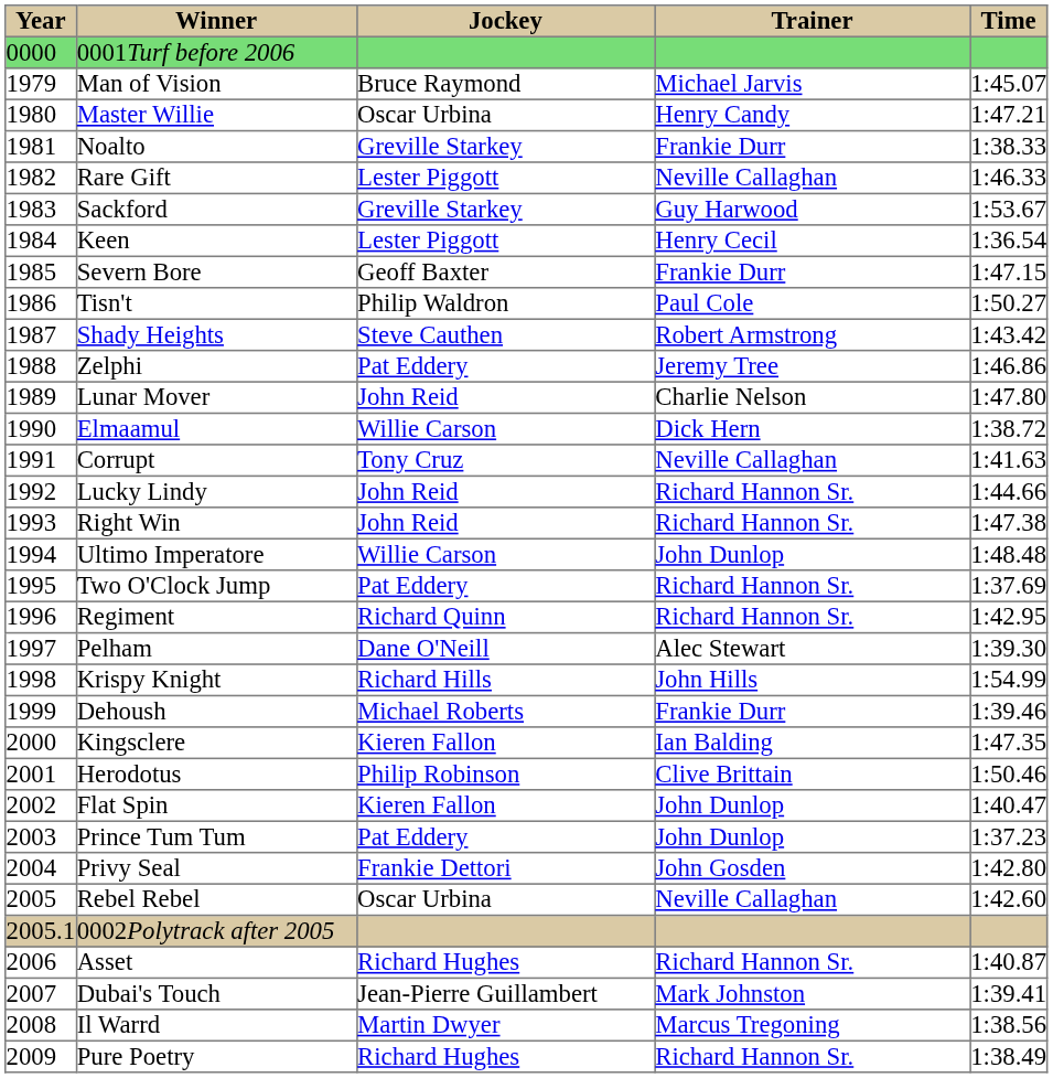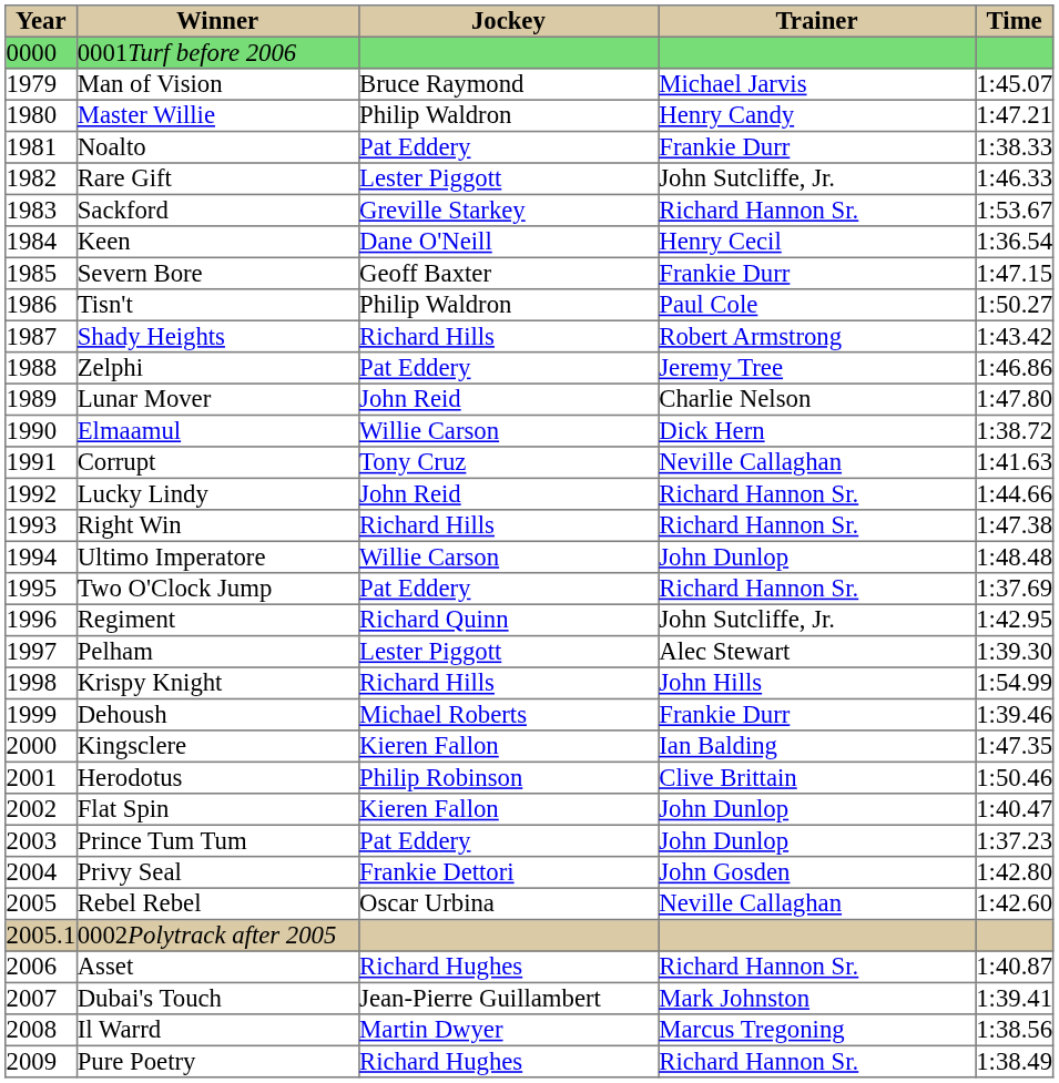Master Willie | Jockey: Oscar Urbina -> Philip Waldron
Noalto | Jockey: Greville Starkey -> Pat Eddery
Rare Gift | Trainer: Neville Callaghan -> John Sutcliffe, Jr.
Sackford | Trainer: Guy Harwood -> Richard Hannon Sr.
Keen | Jockey: Lester Piggott -> Dane O'Neill
Shady Heights | Jockey: Steve Cauthen -> Richard Hills
Right Win | Jockey: John Reid -> Richard Hills
Regiment | Trainer: Richard Hannon Sr. -> John Sutcliffe, Jr.
Pelham | Jockey: Dane O'Neill -> Lester Piggott
